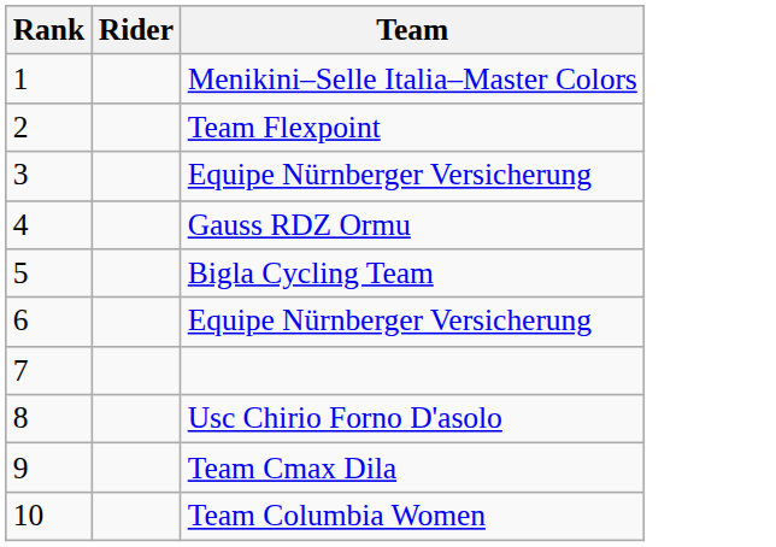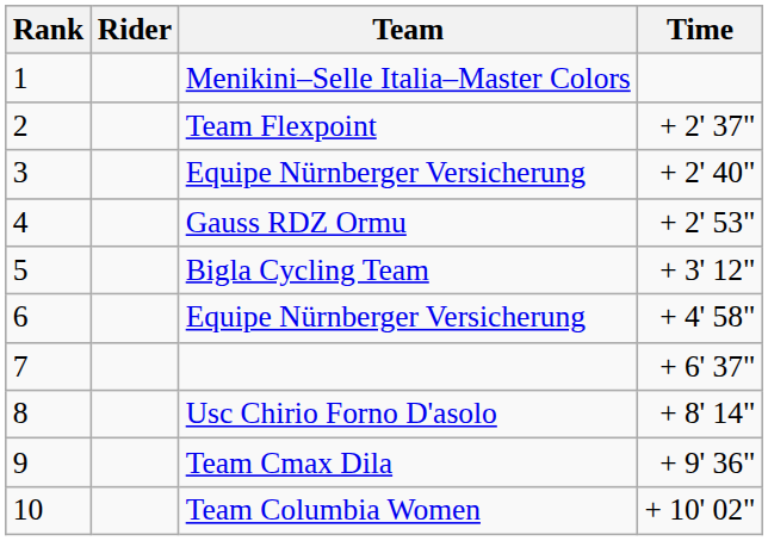+ column: Time | + 2' 37" | + 2' 40" | + 2' 53" | + 3' 12" | + 4' 58" | + 6' 37" | + 8' 14" | + 9' 36" | + 10' 02"
